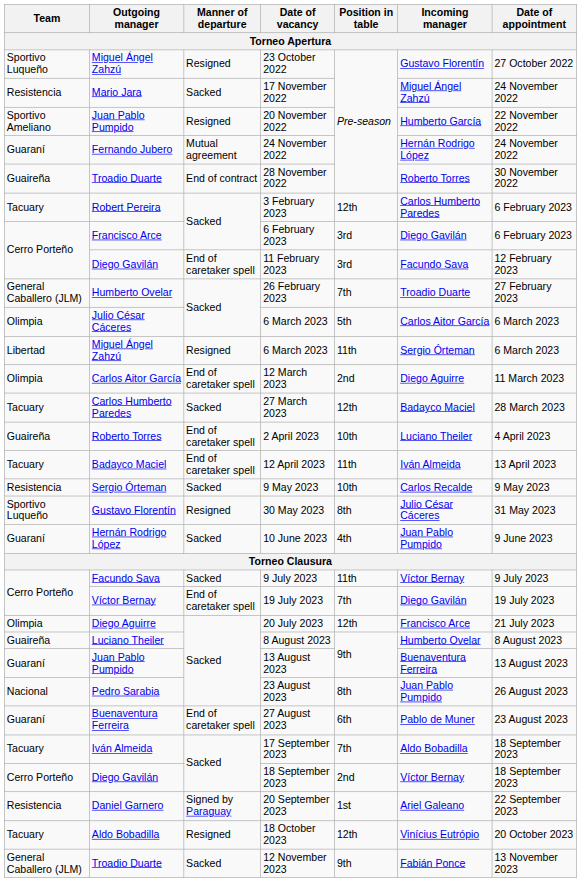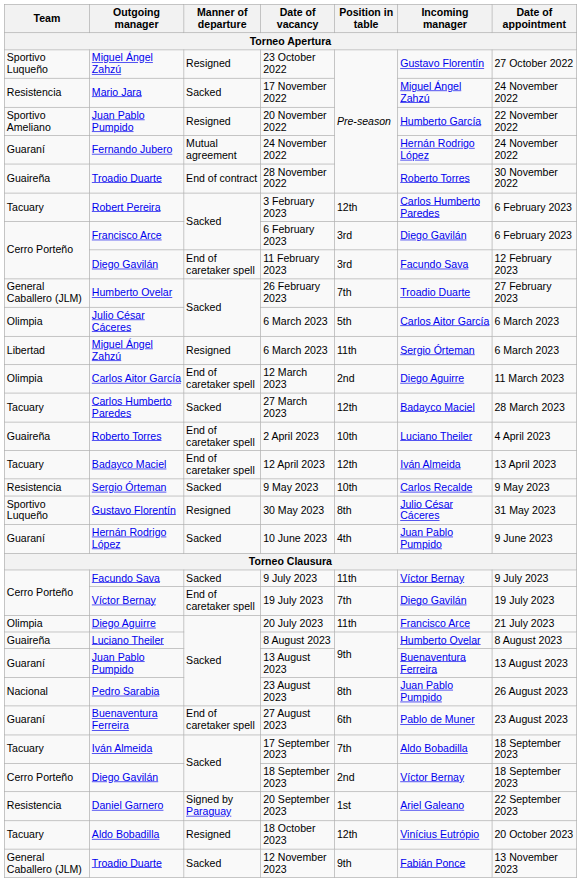12 April 2023 | Position in table: 11th -> 12th
20 July 2023 | Position in table: 12th -> 11th
